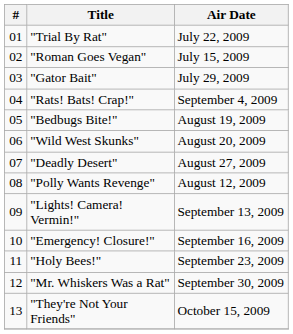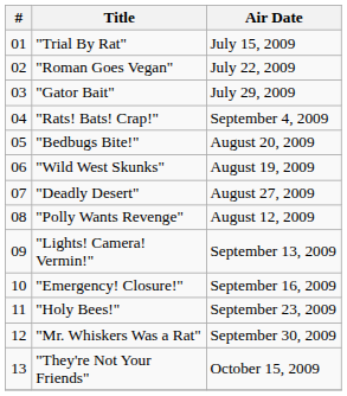"Trial By Rat" | Air Date: July 22, 2009 -> July 15, 2009
"Roman Goes Vegan" | Air Date: July 15, 2009 -> July 22, 2009
"Bedbugs Bite!" | Air Date: August 19, 2009 -> August 20, 2009
"Wild West Skunks" | Air Date: August 20, 2009 -> August 19, 2009
